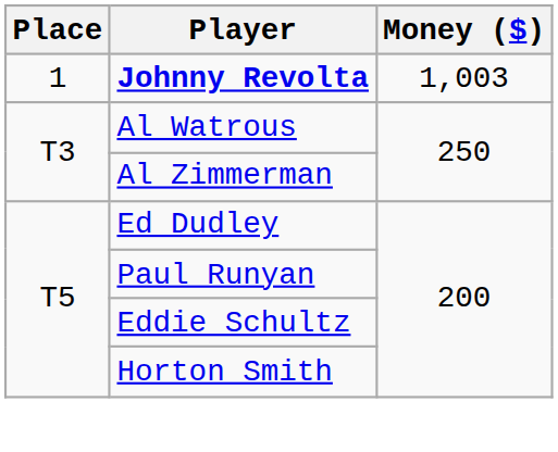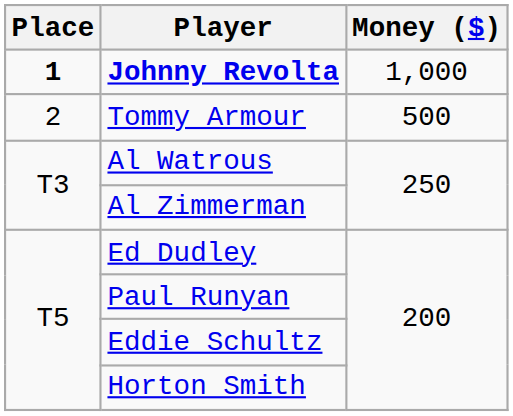Johnny Revolta | Place: normal -> bold
Johnny Revolta | Money ($): 1,003 -> 1,000
+ row: 2 | Tommy Armour | 500
